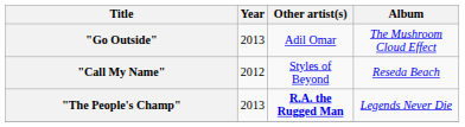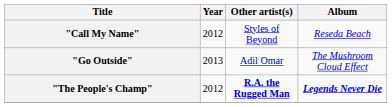rows swapped: "Call My Name" <-> "Go Outside"
"The People's Champ" | Year: 2013 -> 2012
"The People's Champ" | Album: normal -> bold
